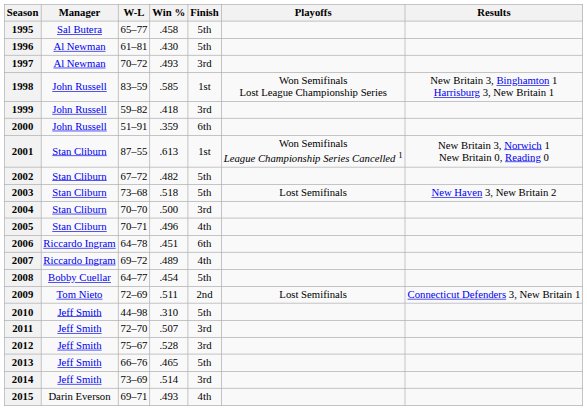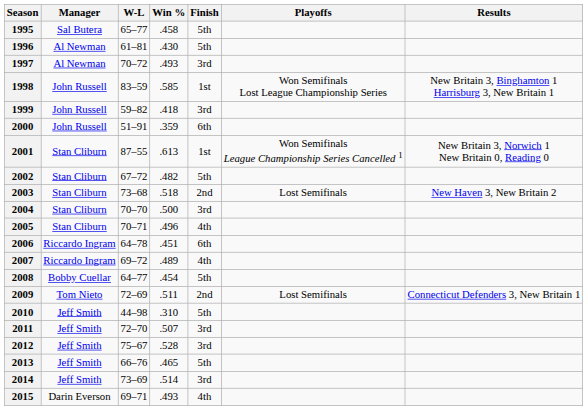2003 | Finish: 5th -> 2nd
